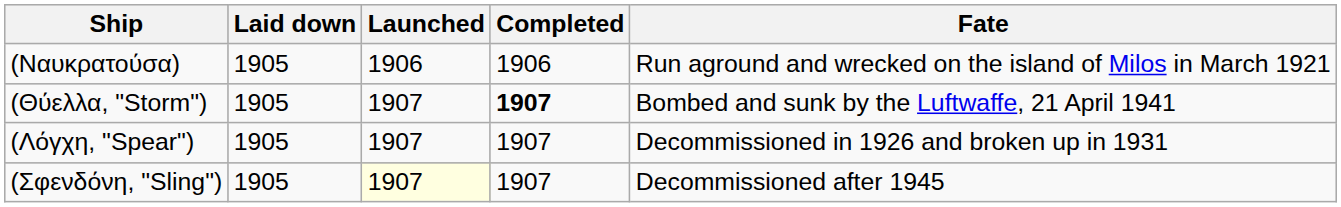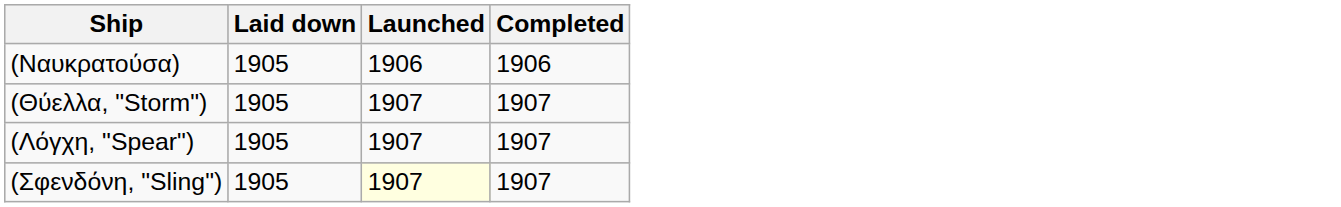- column: Fate | Run aground and wrecked on the island of Milos in March 1921 | Bombed and sunk by the Luftwaffe, 21 April 1941 | Decommissioned in 1926 and broken up in 1931 | Decommissioned after 1945
(Θύελλα, "Storm") | Completed: bold -> normal
